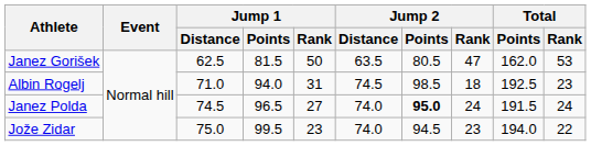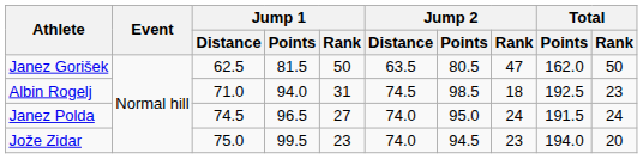Janez Gorišek | Total / Rank: 53 -> 50
Janez Polda | Jump 2 / Points: bold -> normal
Jože Zidar | Total / Rank: 22 -> 20
